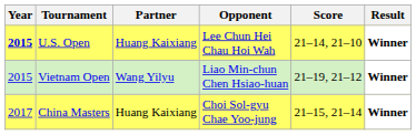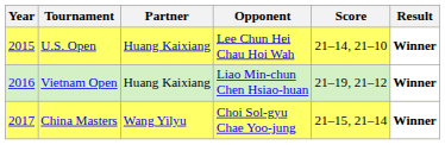U.S. Open | Year: bold -> normal
Vietnam Open | Year: 2015 -> 2016
Vietnam Open | Partner: Wang Yilyu -> Huang Kaixiang
China Masters | Partner: Huang Kaixiang -> Wang Yilyu
